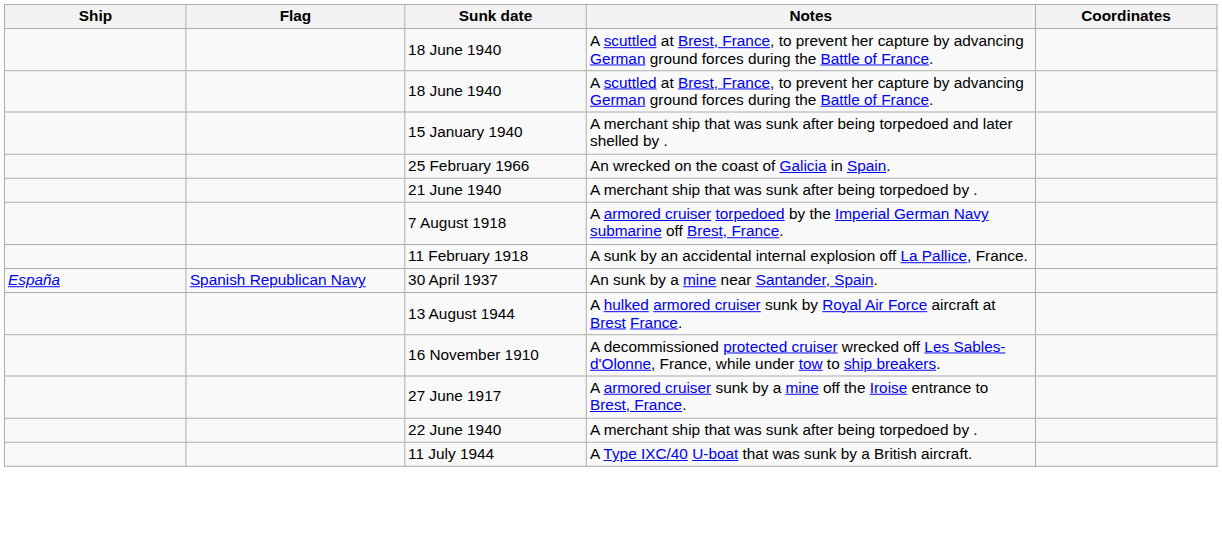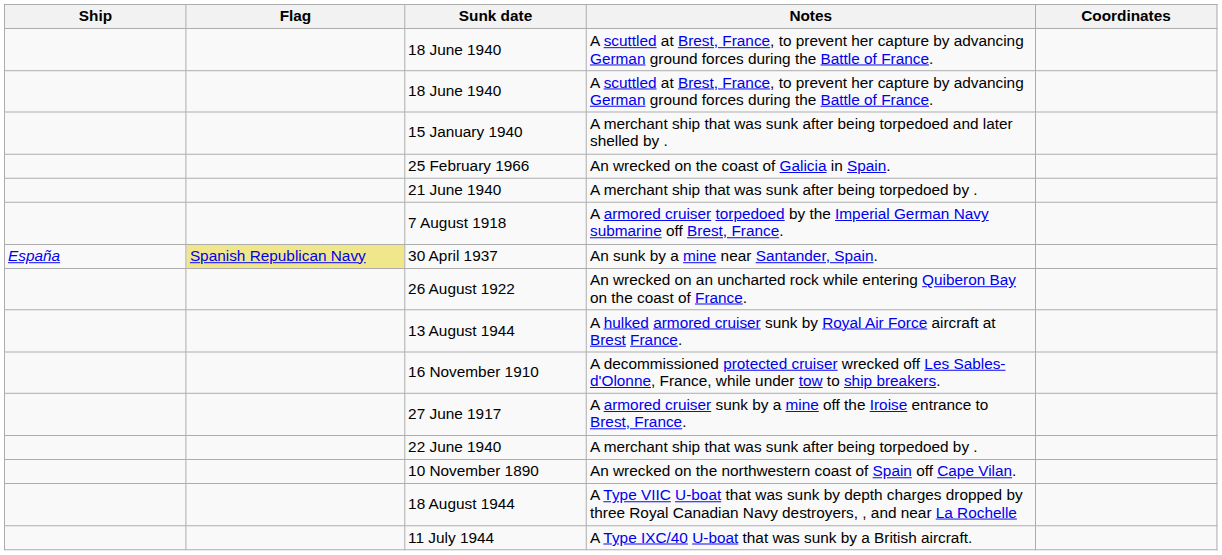- row: 11 February 1918 | A sunk by an accidental internal explosion off La Pallice, France.
30 April 1937 | Flag: no background -> khaki background
+ row: 26 August 1922 | An wrecked on an uncharted rock while entering Quiberon Bay on the coast of France.
+ row: 10 November 1890 | An wrecked on the northwestern coast of Spain off Cape Vilan.
+ row: 18 August 1944 | A Type VIIC U-boat that was sunk by depth charges dropped by three Royal Canadian Navy destroyers, , and near La Rochelle
